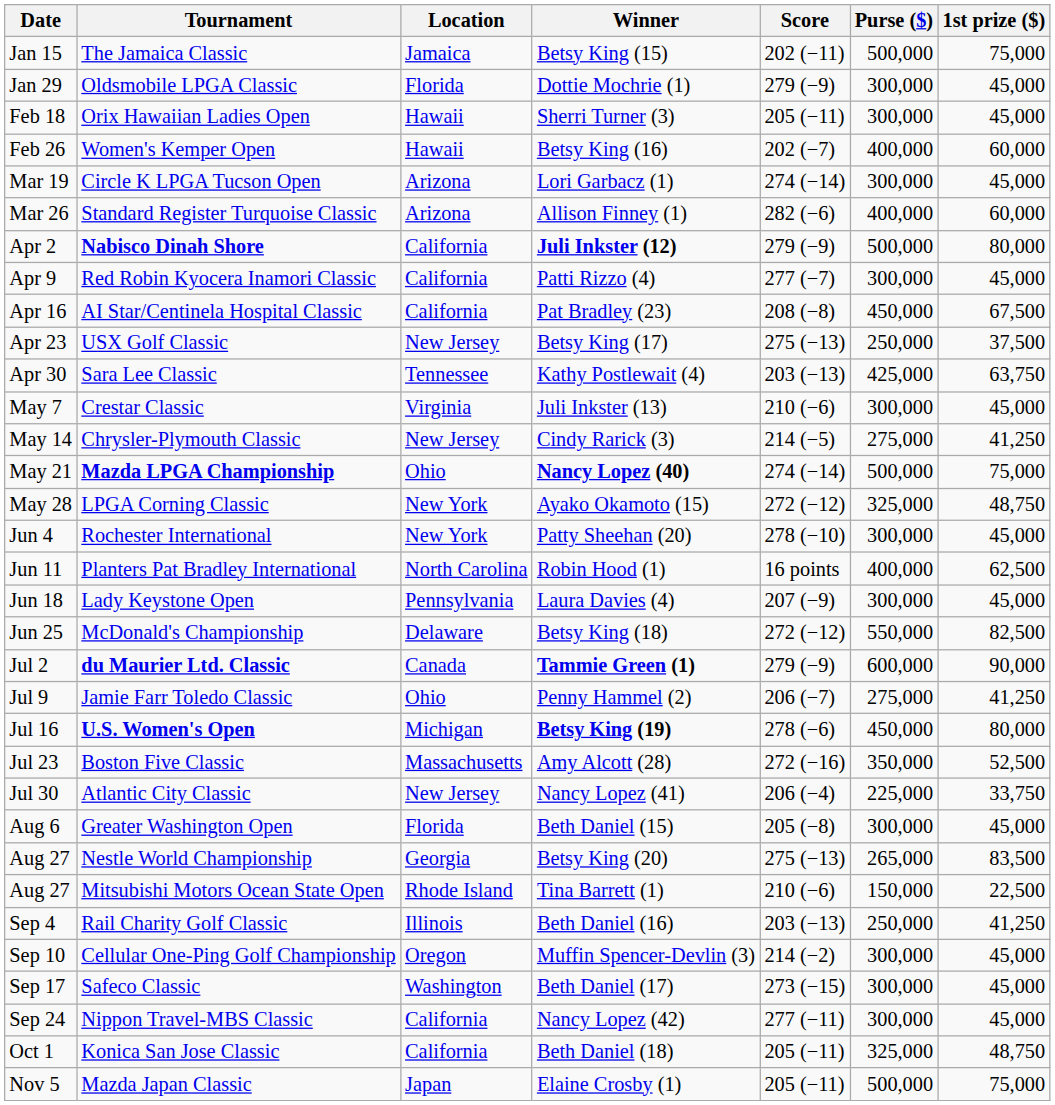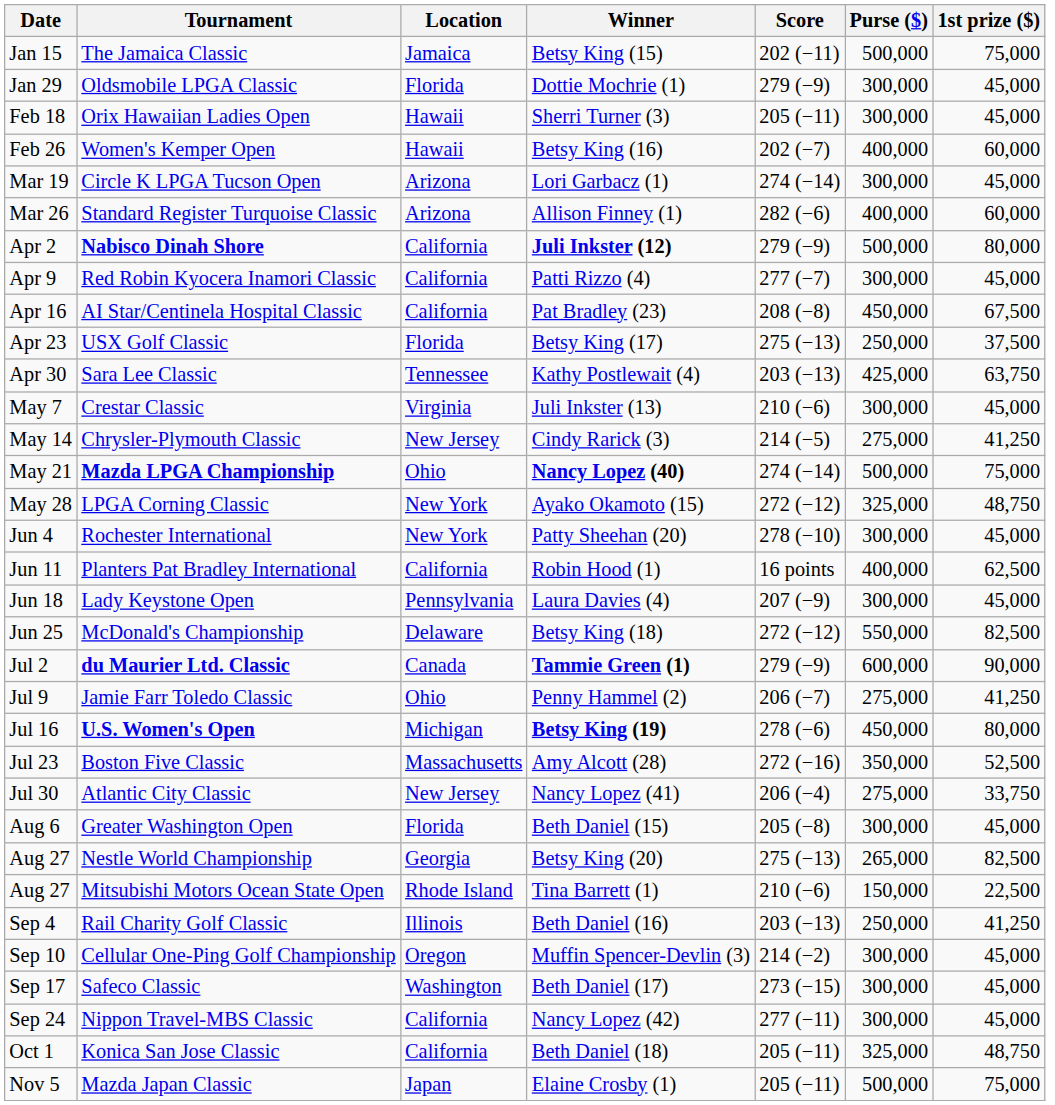USX Golf Classic | Location: New Jersey -> Florida
Planters Pat Bradley International | Location: North Carolina -> California
Atlantic City Classic | Purse ($): 225,000 -> 275,000
Nestle World Championship | 1st prize ($): 83,500 -> 82,500
